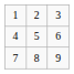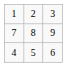rows swapped: 4 <-> 7
